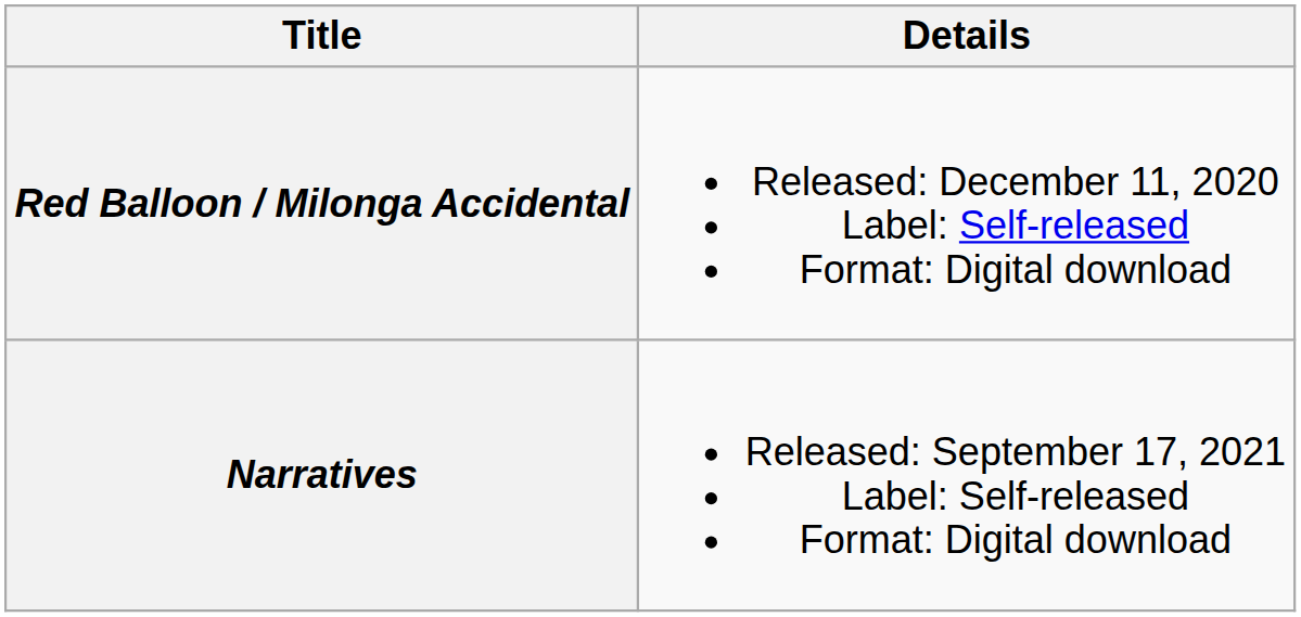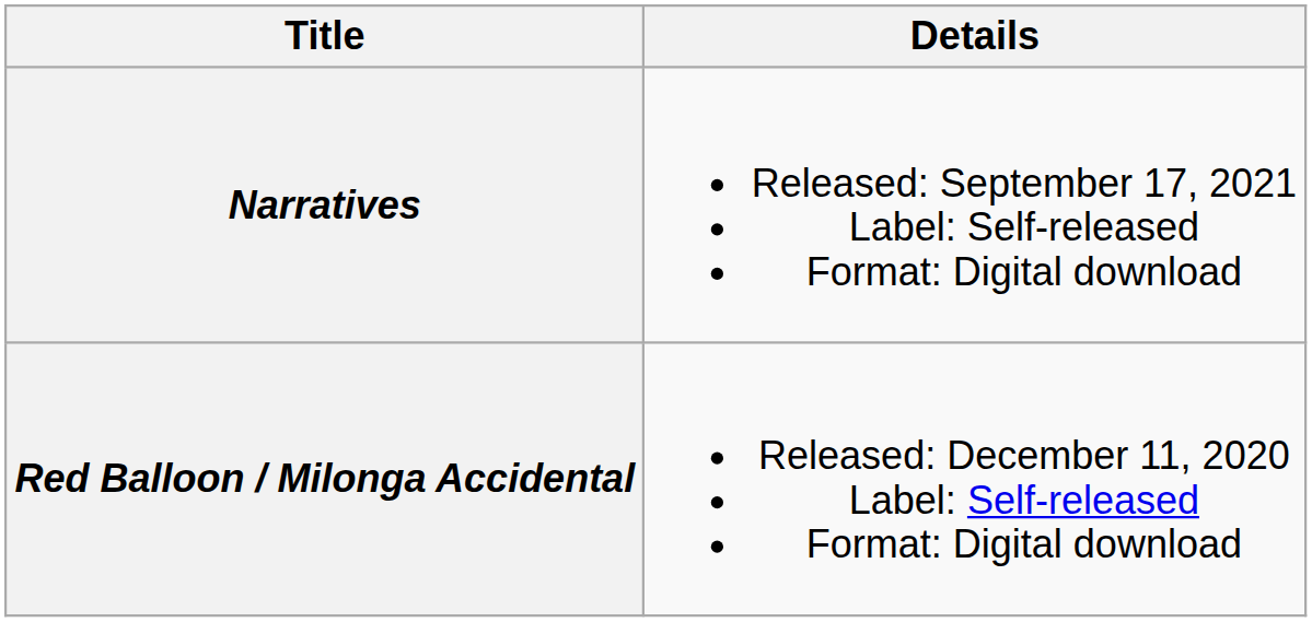rows swapped: Red Balloon / Milonga Accidental <-> Narratives
